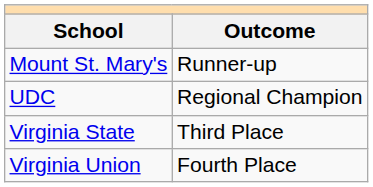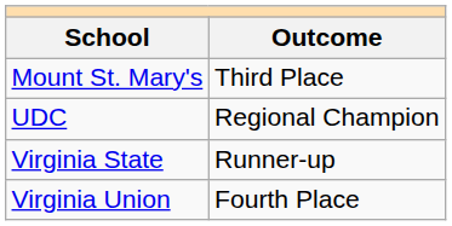Mount St. Mary's | Outcome: Runner-up -> Third Place
Virginia State | Outcome: Third Place -> Runner-up
